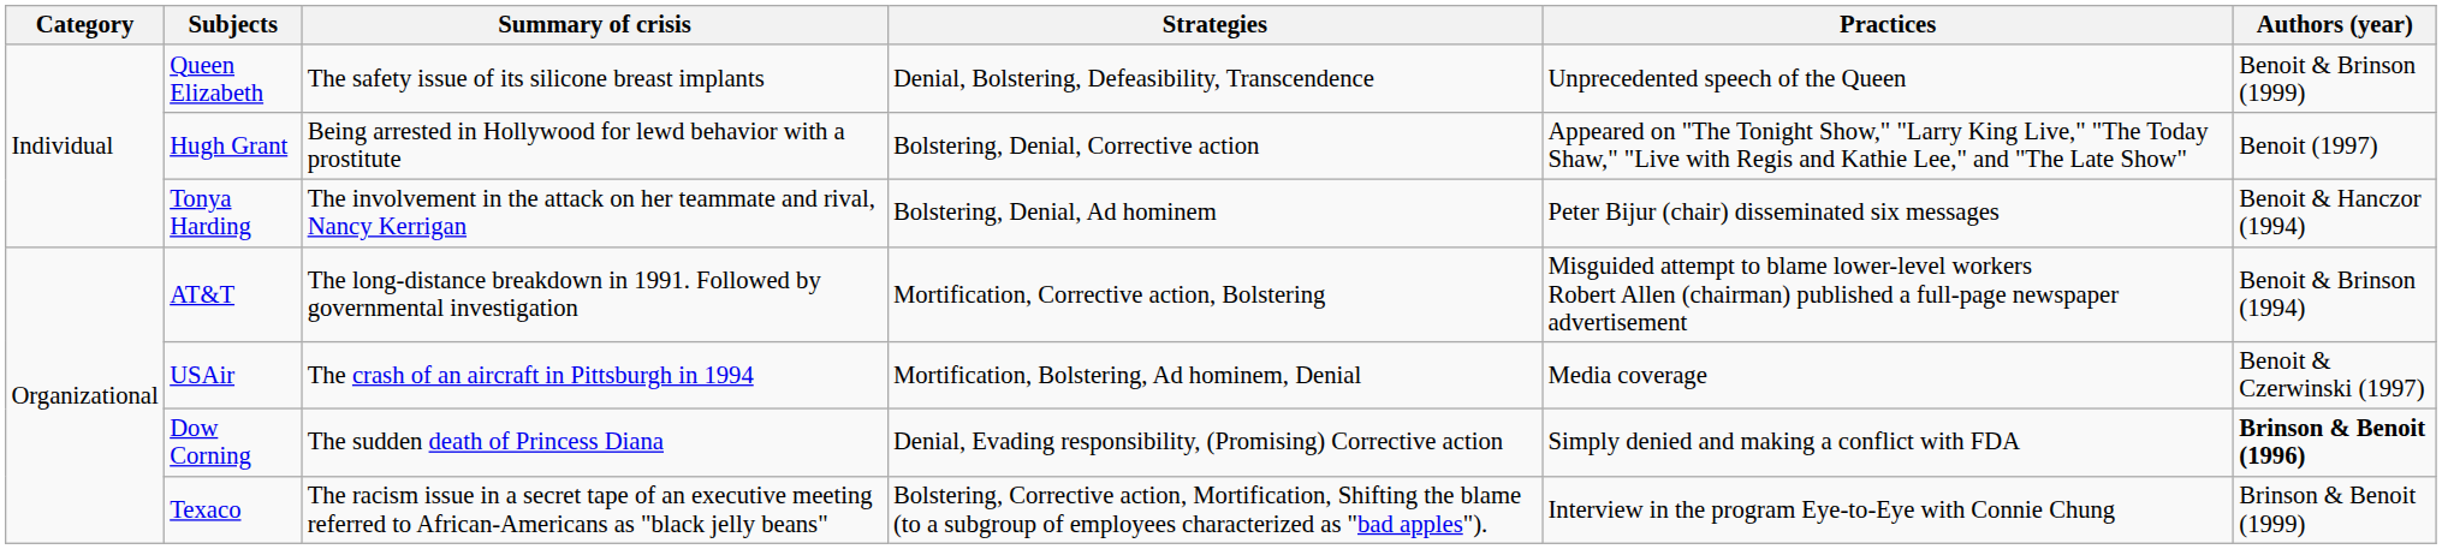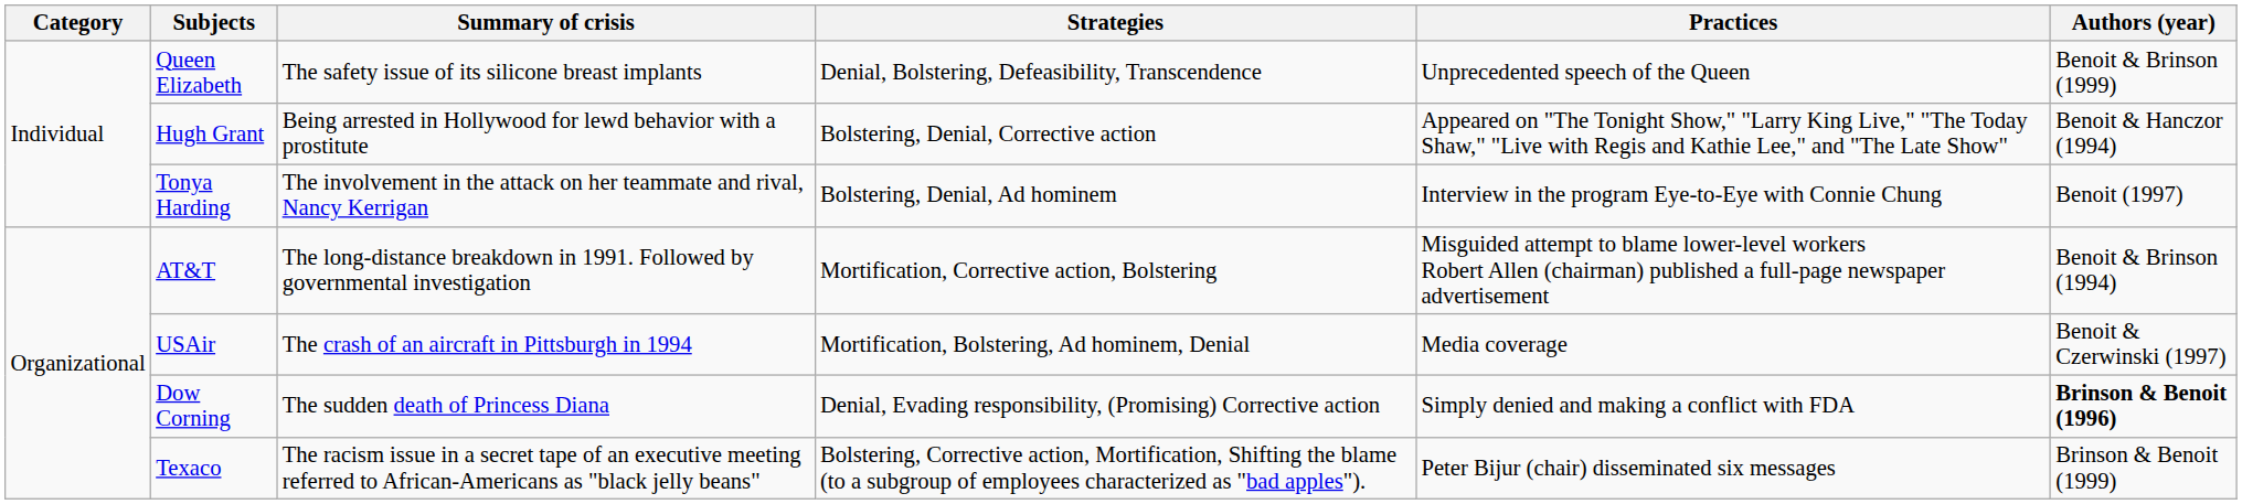Hugh Grant | Authors (year): Benoit (1997) -> Benoit & Hanczor (1994)
Tonya Harding | Practices: Peter Bijur (chair) disseminated six messages -> Interview in the program Eye-to-Eye with Connie Chung
Tonya Harding | Authors (year): Benoit & Hanczor (1994) -> Benoit (1997)
Texaco | Practices: Interview in the program Eye-to-Eye with Connie Chung -> Peter Bijur (chair) disseminated six messages
